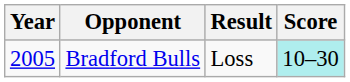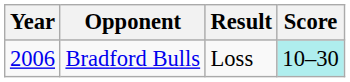Bradford Bulls | Year: 2005 -> 2006
